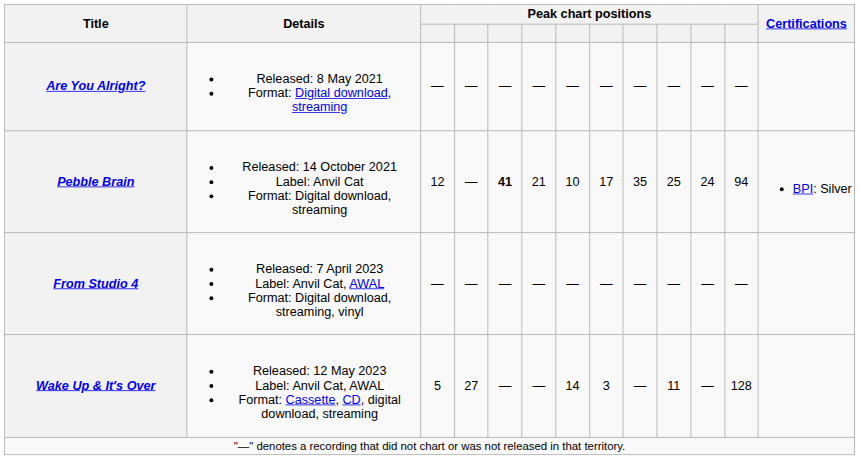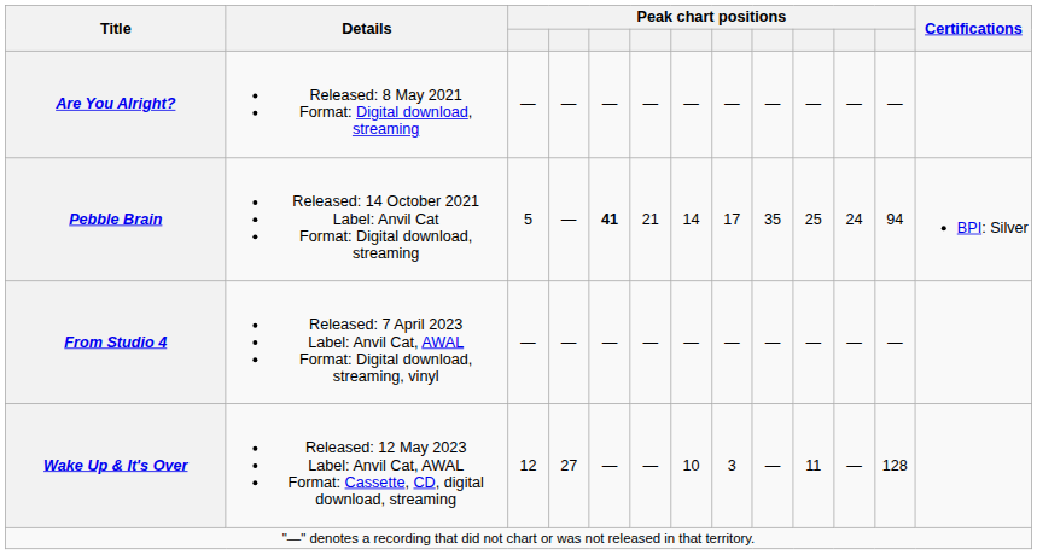Pebble Brain | column 3: 12 -> 5
Pebble Brain | column 7: 10 -> 14
Wake Up & It's Over | column 3: 5 -> 12
Wake Up & It's Over | column 7: 14 -> 10
